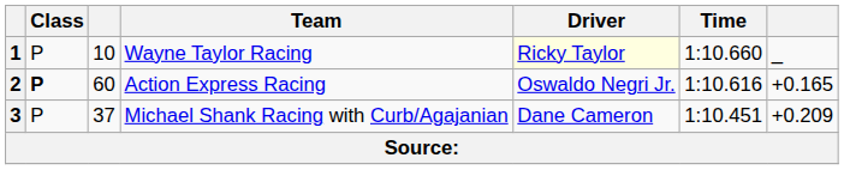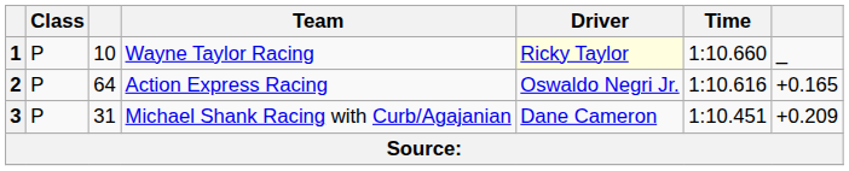2 | Class: bold -> normal
2 | column 3: 60 -> 64
3 | column 3: 37 -> 31
